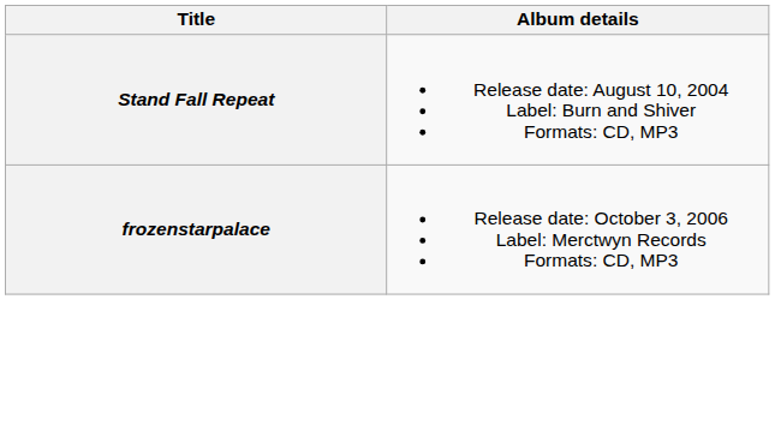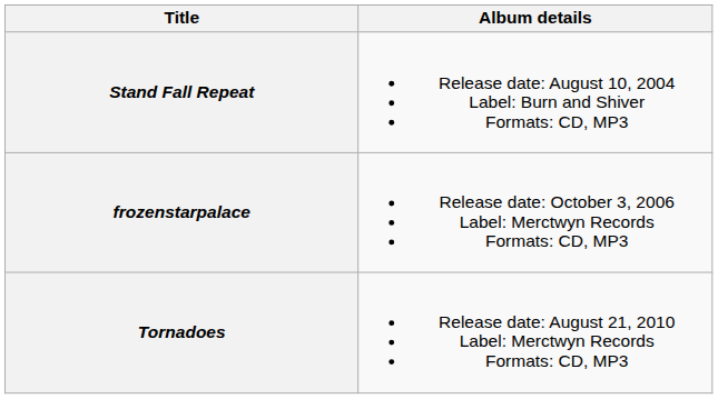+ row: Tornadoes | Release date: August 21, 2010 Label: Merctwyn Records Formats: CD, MP3
